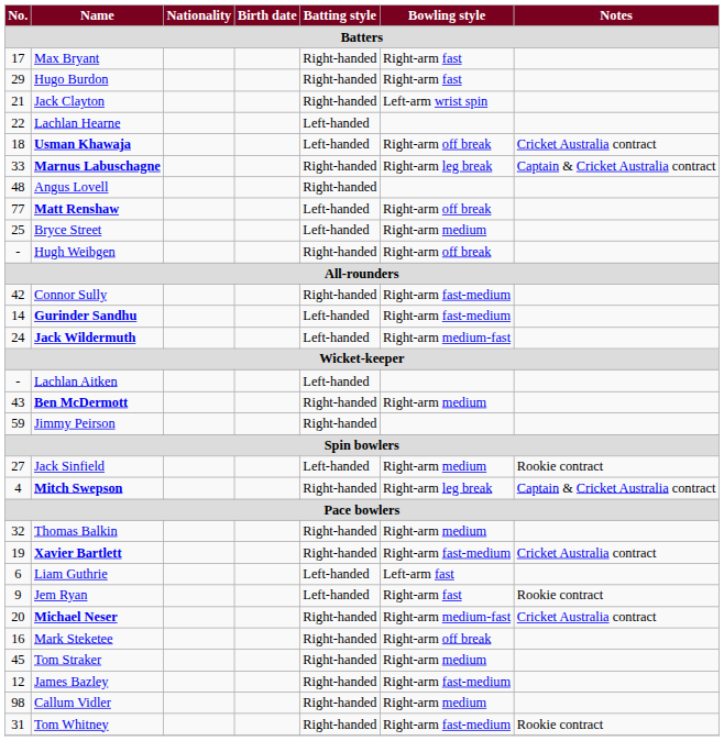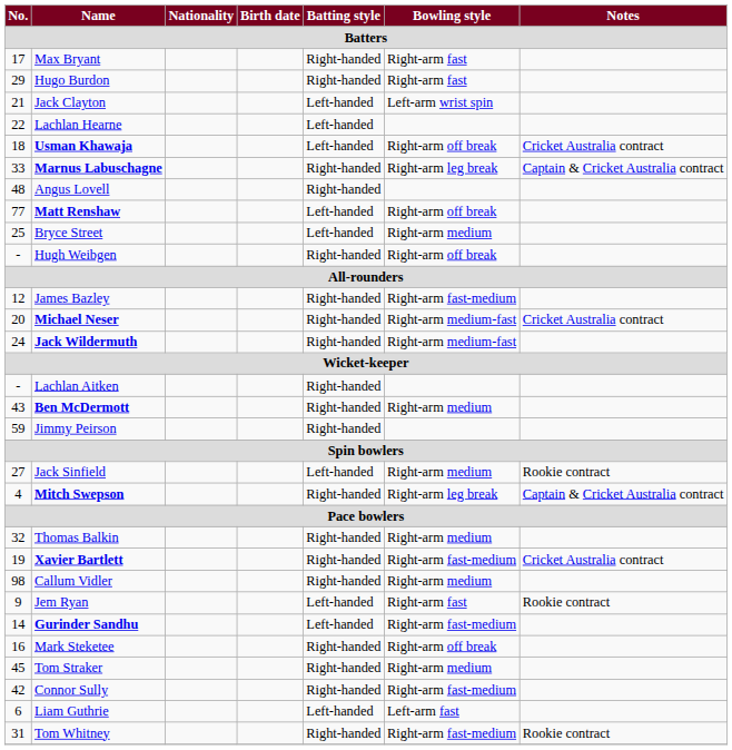Jack Clayton | Batting style: Right-handed -> Left-handed
rows swapped: James Bazley <-> Connor Sully
rows swapped: Michael Neser <-> Gurinder Sandhu
Jack Wildermuth | Batting style: Left-handed -> Right-handed
Lachlan Aitken | Batting style: Left-handed -> Right-handed
rows swapped: Liam Guthrie <-> Callum Vidler
